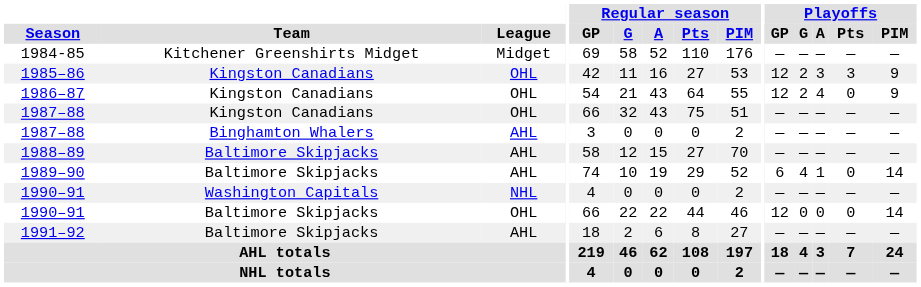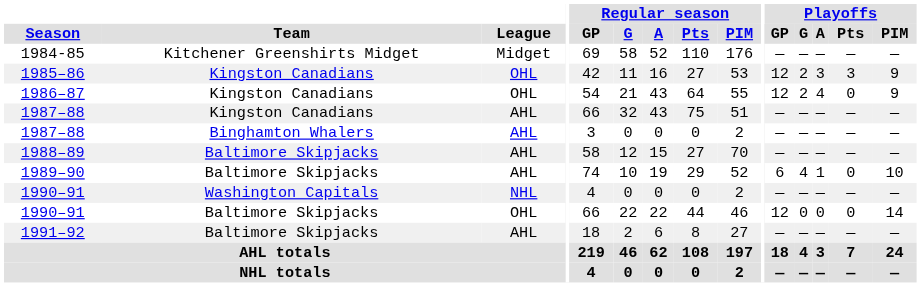1987–88 / Kingston Canadians | League: OHL -> AHL
1989–90 | Playoffs / PIM: 14 -> 10
